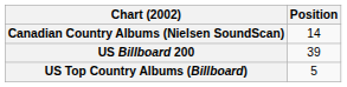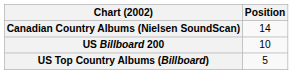US Billboard 200 | Position: 39 -> 10
